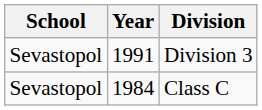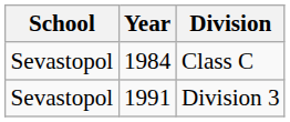rows swapped: Class C <-> Division 3
